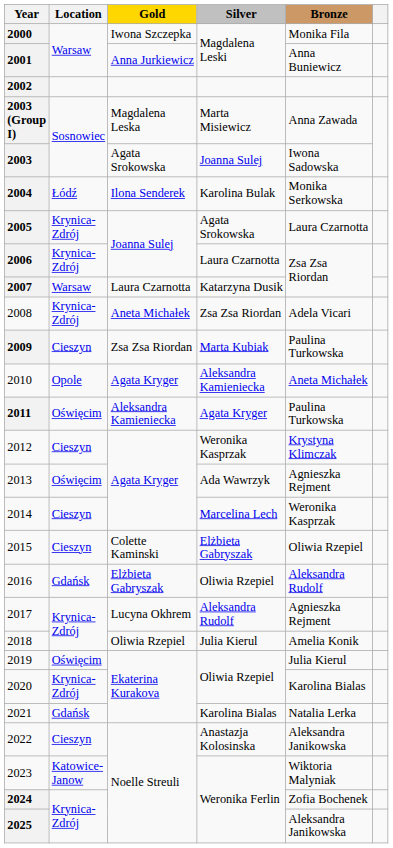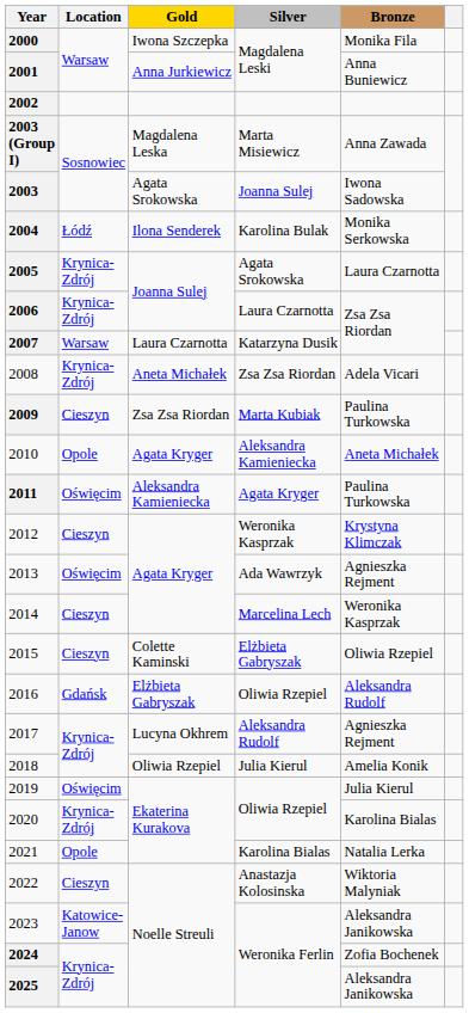2021 | Location: Gdańsk -> Opole
2022 | Bronze: Aleksandra Janikowska -> Wiktoria Malyniak
2023 | Bronze: Wiktoria Malyniak -> Aleksandra Janikowska
